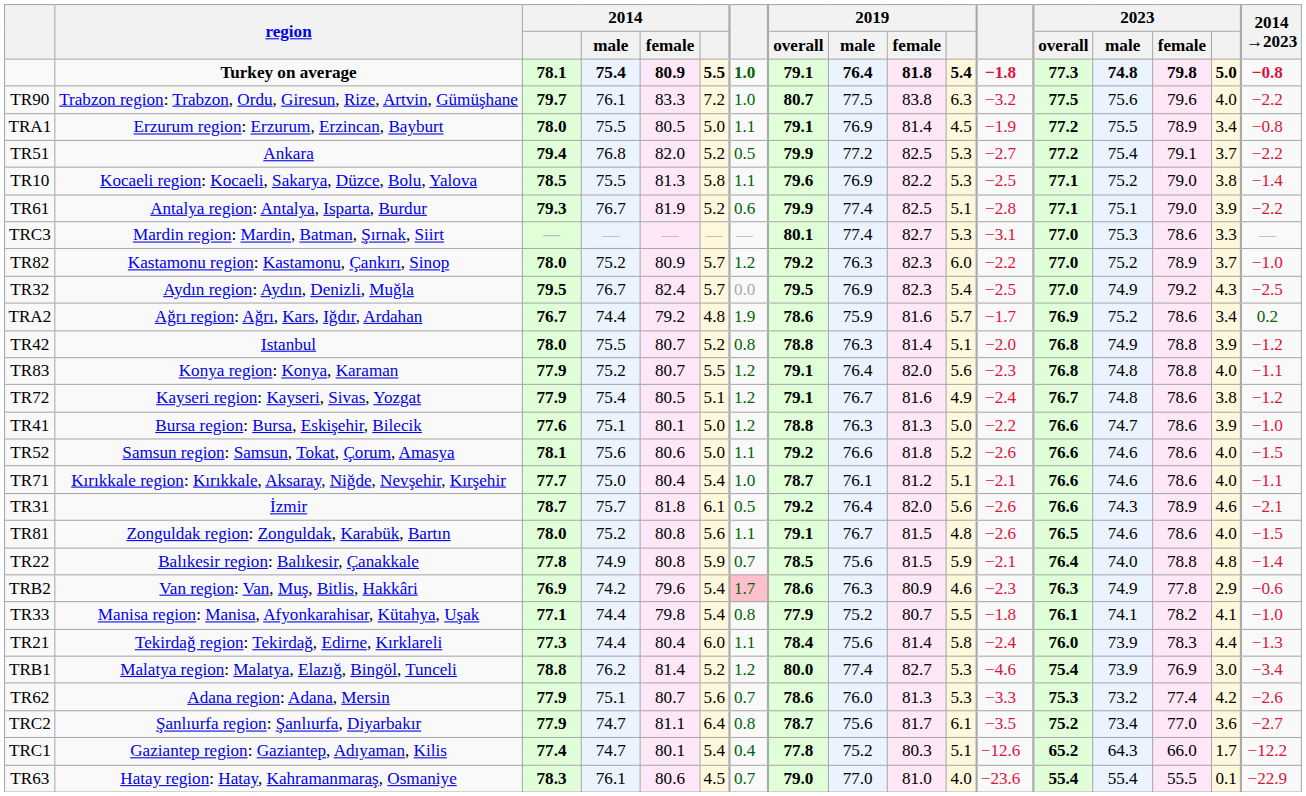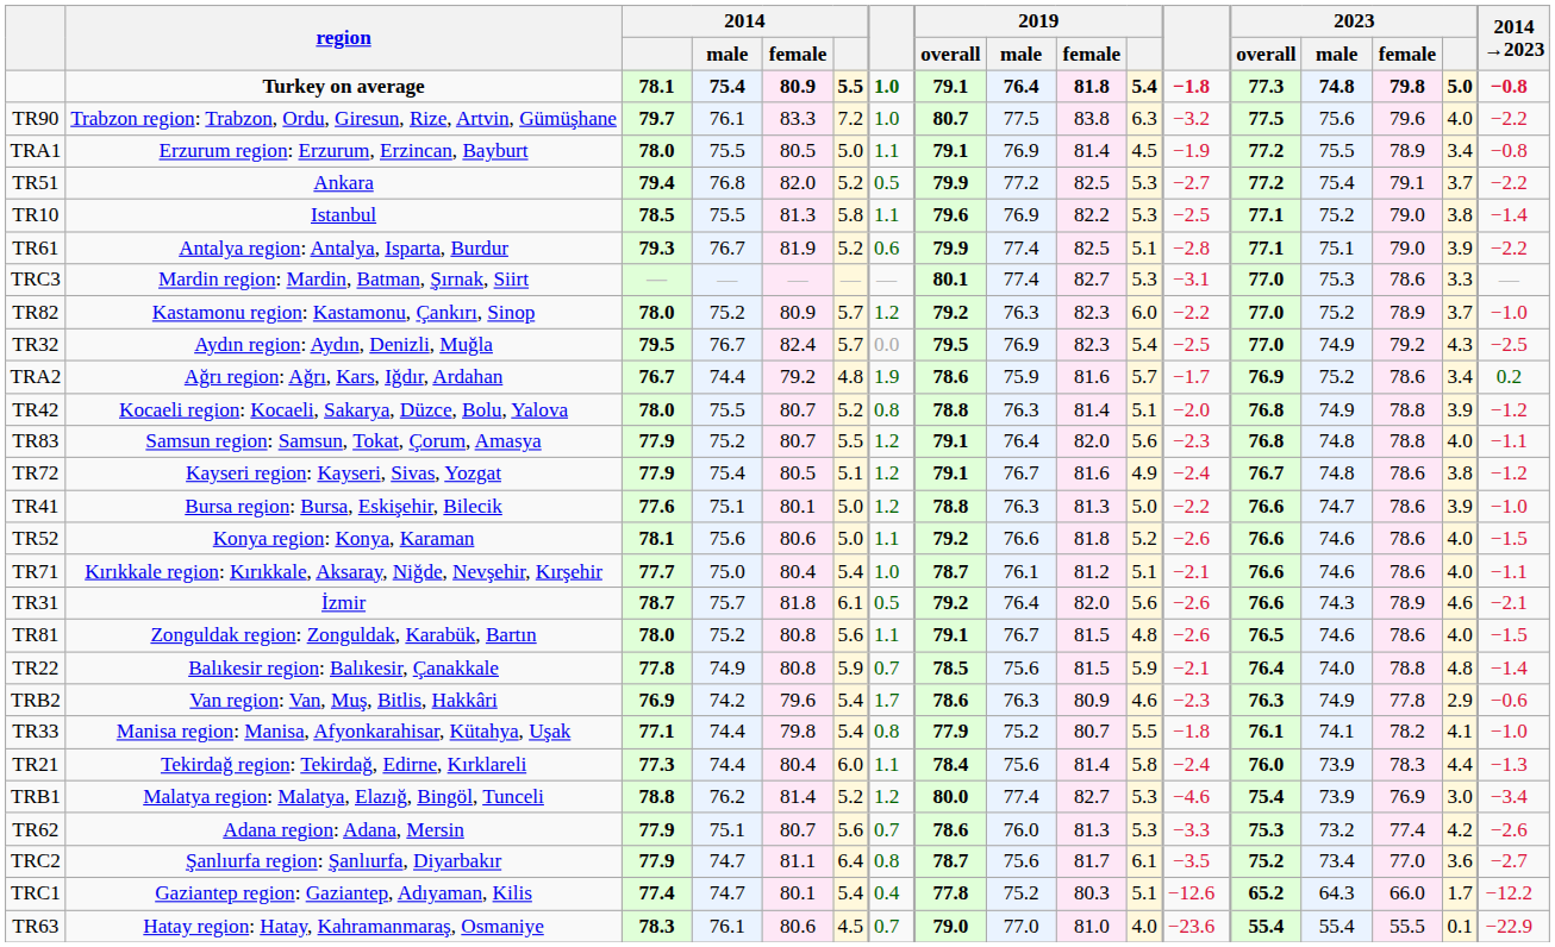TR10 | region: Kocaeli region: Kocaeli, Sakarya, Düzce, Bolu, Yalova -> Istanbul
TR42 | region: Istanbul -> Kocaeli region: Kocaeli, Sakarya, Düzce, Bolu, Yalova
TR83 | region: Konya region: Konya, Karaman -> Samsun region: Samsun, Tokat, Çorum, Amasya
TR52 | region: Samsun region: Samsun, Tokat, Çorum, Amasya -> Konya region: Konya, Karaman
TRB2 | column 7: pink background -> no background
